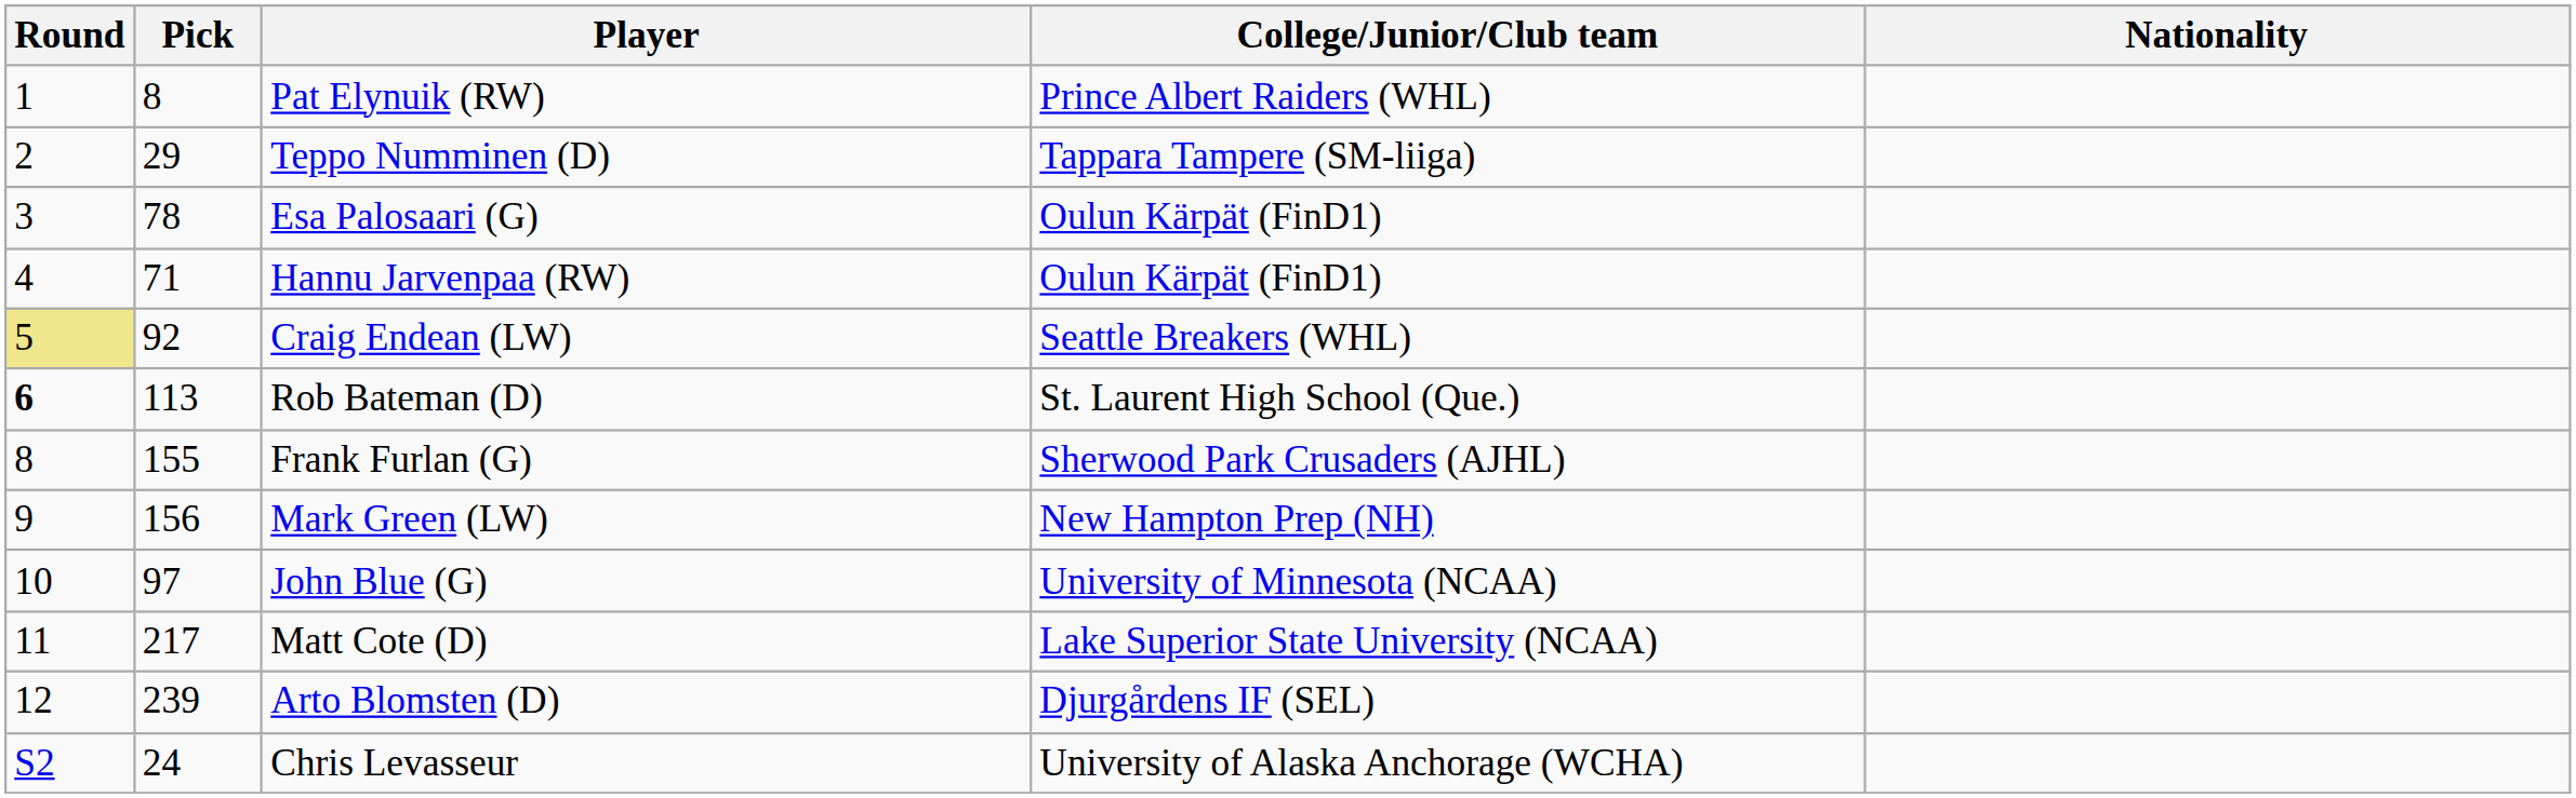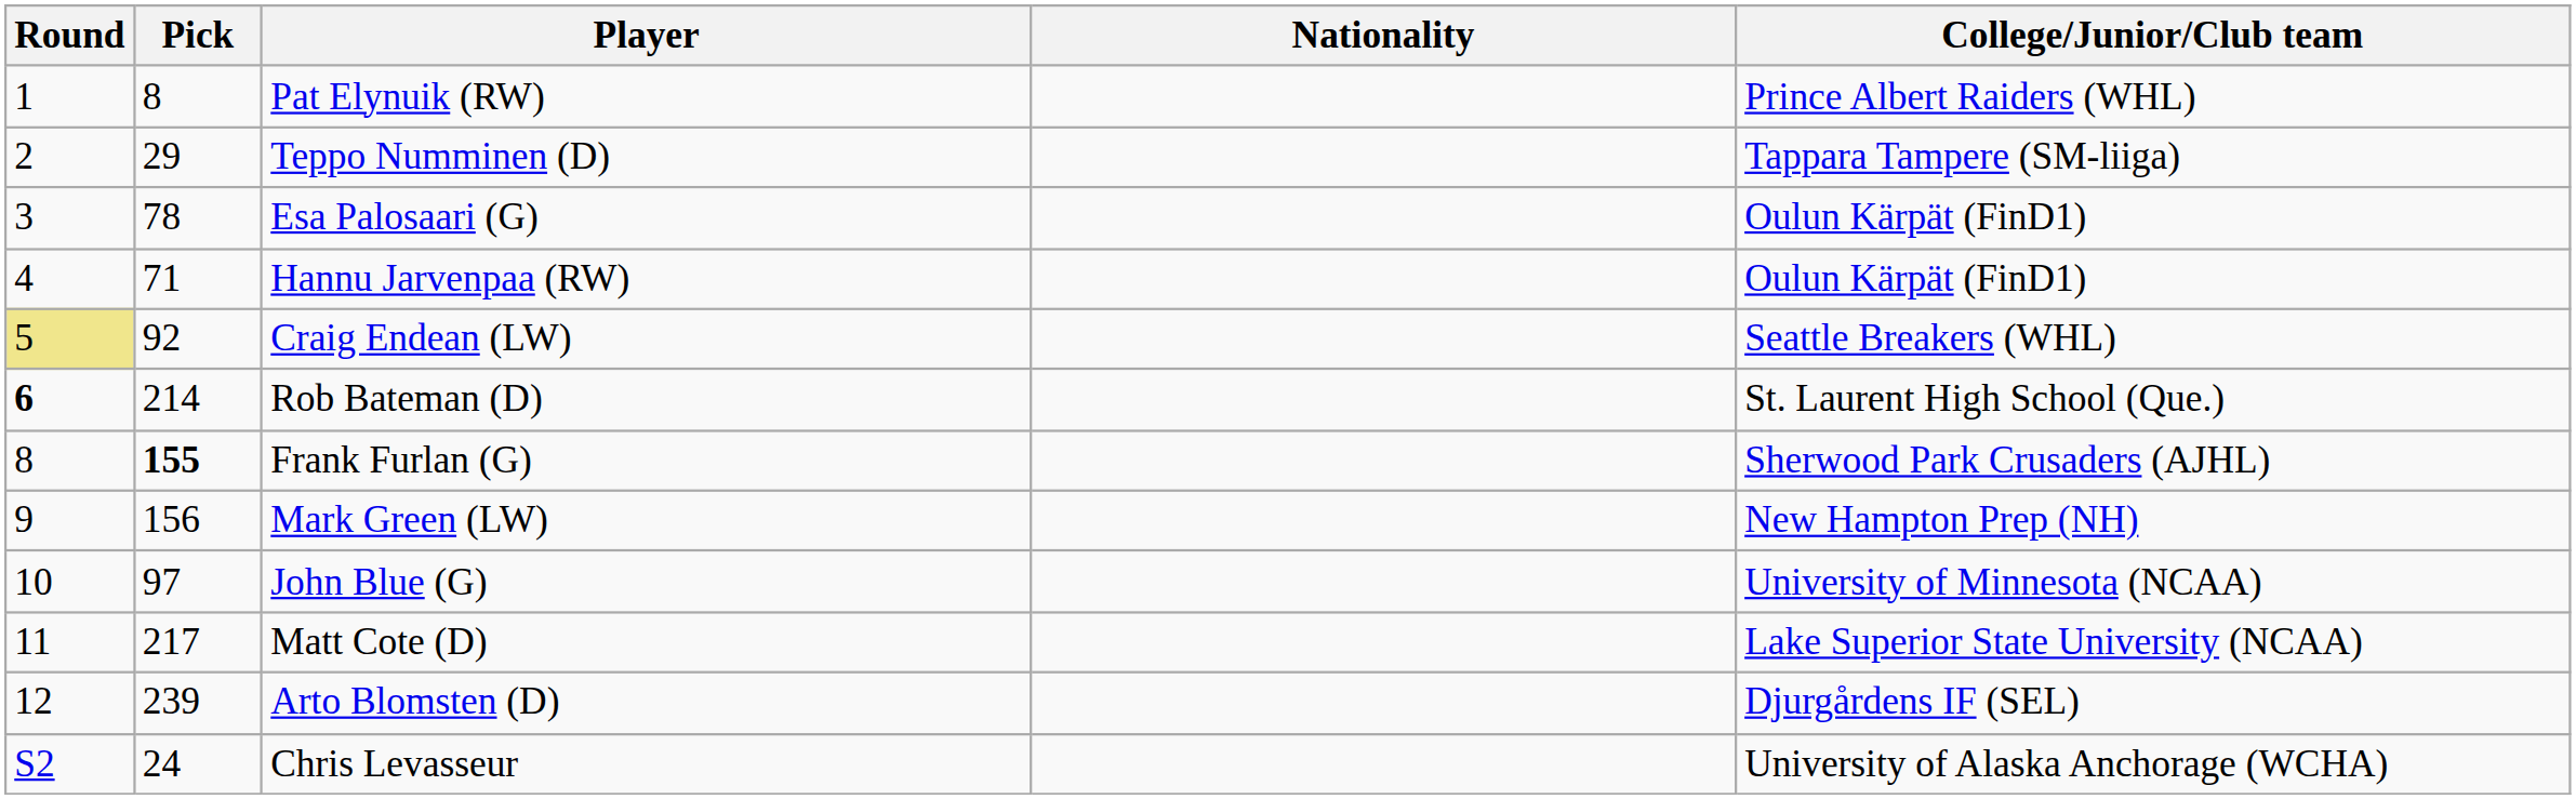columns swapped: Nationality <-> College/Junior/Club team
Rob Bateman (D) | Pick: 113 -> 214
Frank Furlan (G) | Pick: normal -> bold
